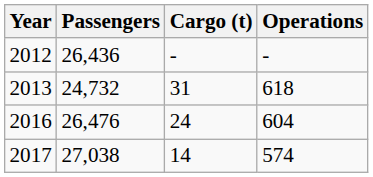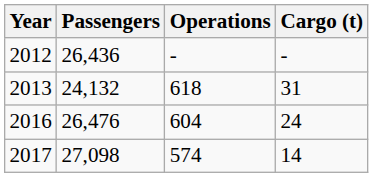columns swapped: Operations <-> Cargo (t)
2013 | Passengers: 24,732 -> 24,132
2017 | Passengers: 27,038 -> 27,098
